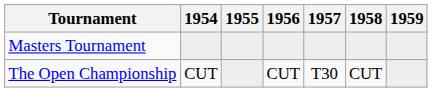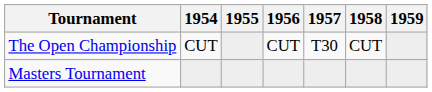rows swapped: Masters Tournament <-> The Open Championship
